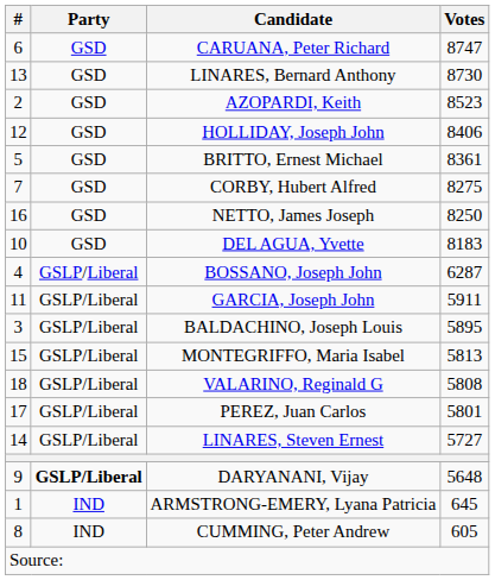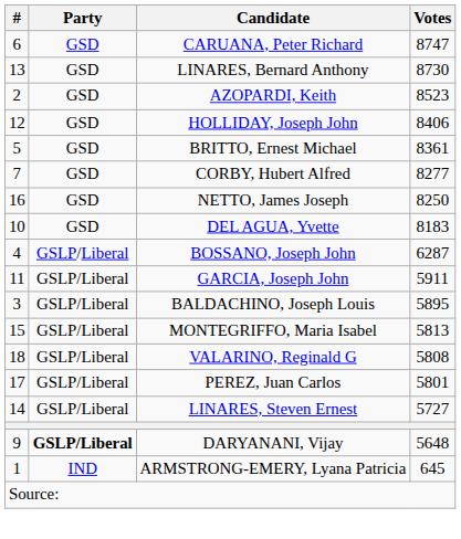CORBY, Hubert Alfred | Votes: 8275 -> 8277
- row: 8 | IND | CUMMING, Peter Andrew | 605
